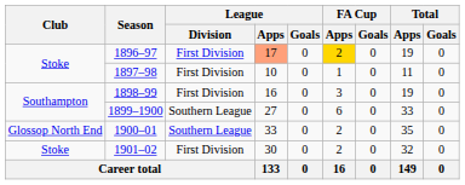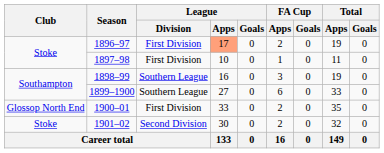1896–97 | FA Cup / Apps: gold background -> no background
1898–99 | League / Division: First Division -> Southern League
1900–01 | League / Division: Southern League -> First Division
1901–02 | League / Division: First Division -> Second Division
